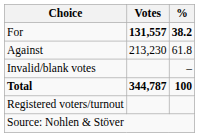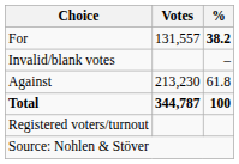For | Votes: bold -> normal
rows swapped: Against <-> Invalid/blank votes
